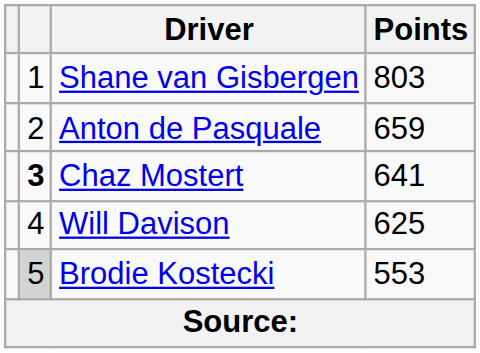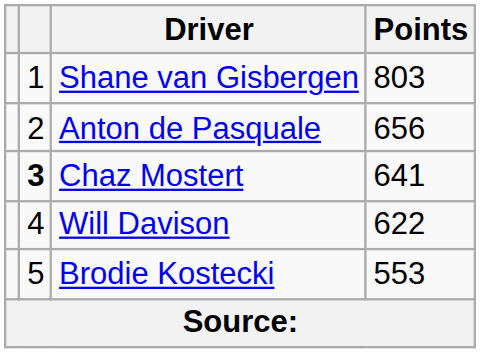Anton de Pasquale | Points: 659 -> 656
Will Davison | Points: 625 -> 622
Brodie Kostecki | column 2: lightgrey background -> no background
